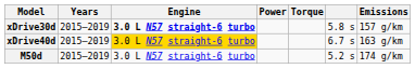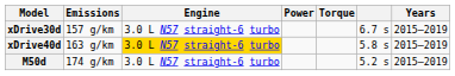columns swapped: Years <-> Emissions
xDrive30d | Engine: bold -> normal
xDrive30d | column 6: 5.8 s -> 6.7 s
xDrive40d | column 6: 6.7 s -> 5.8 s
